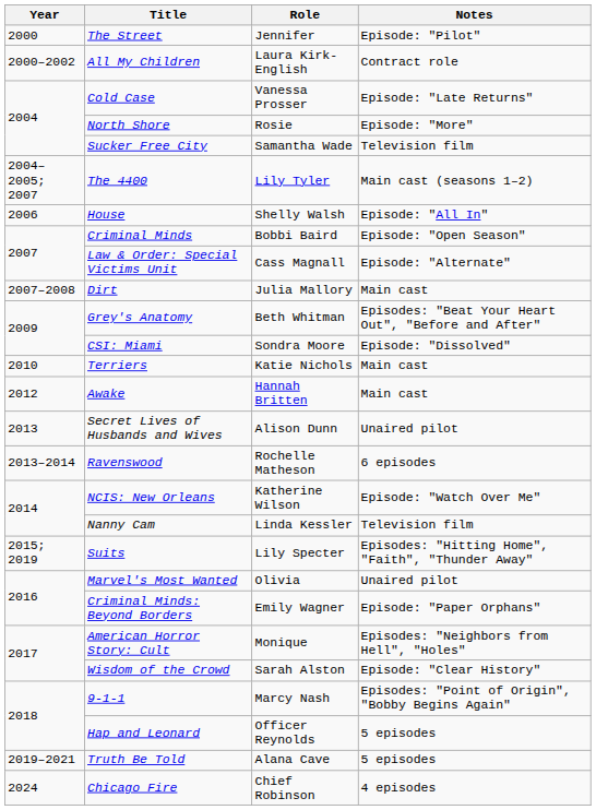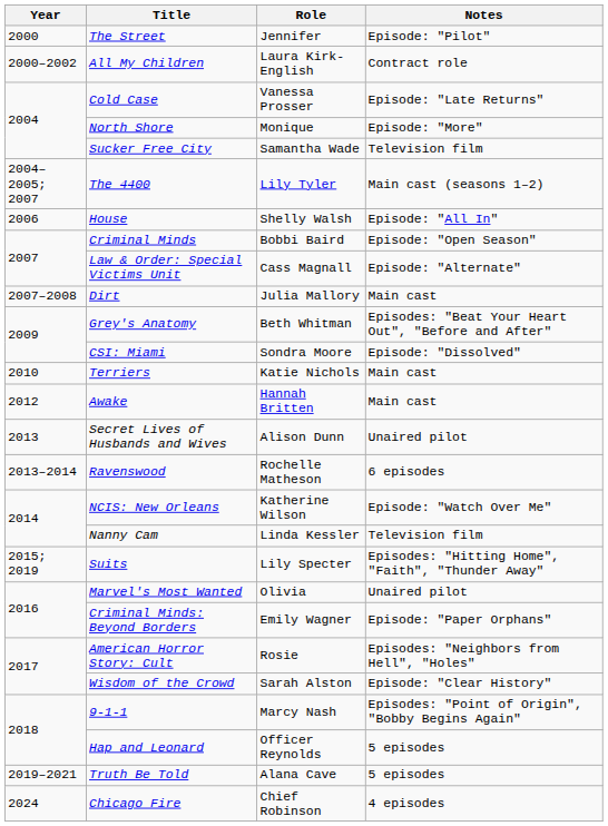North Shore | Role: Rosie -> Monique
American Horror Story: Cult | Role: Monique -> Rosie
